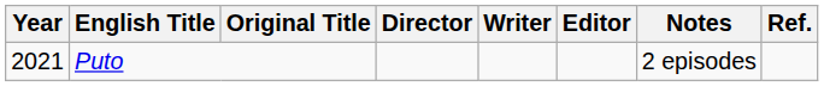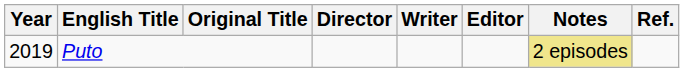Puto | Year: 2021 -> 2019
Puto | Notes: no background -> khaki background
